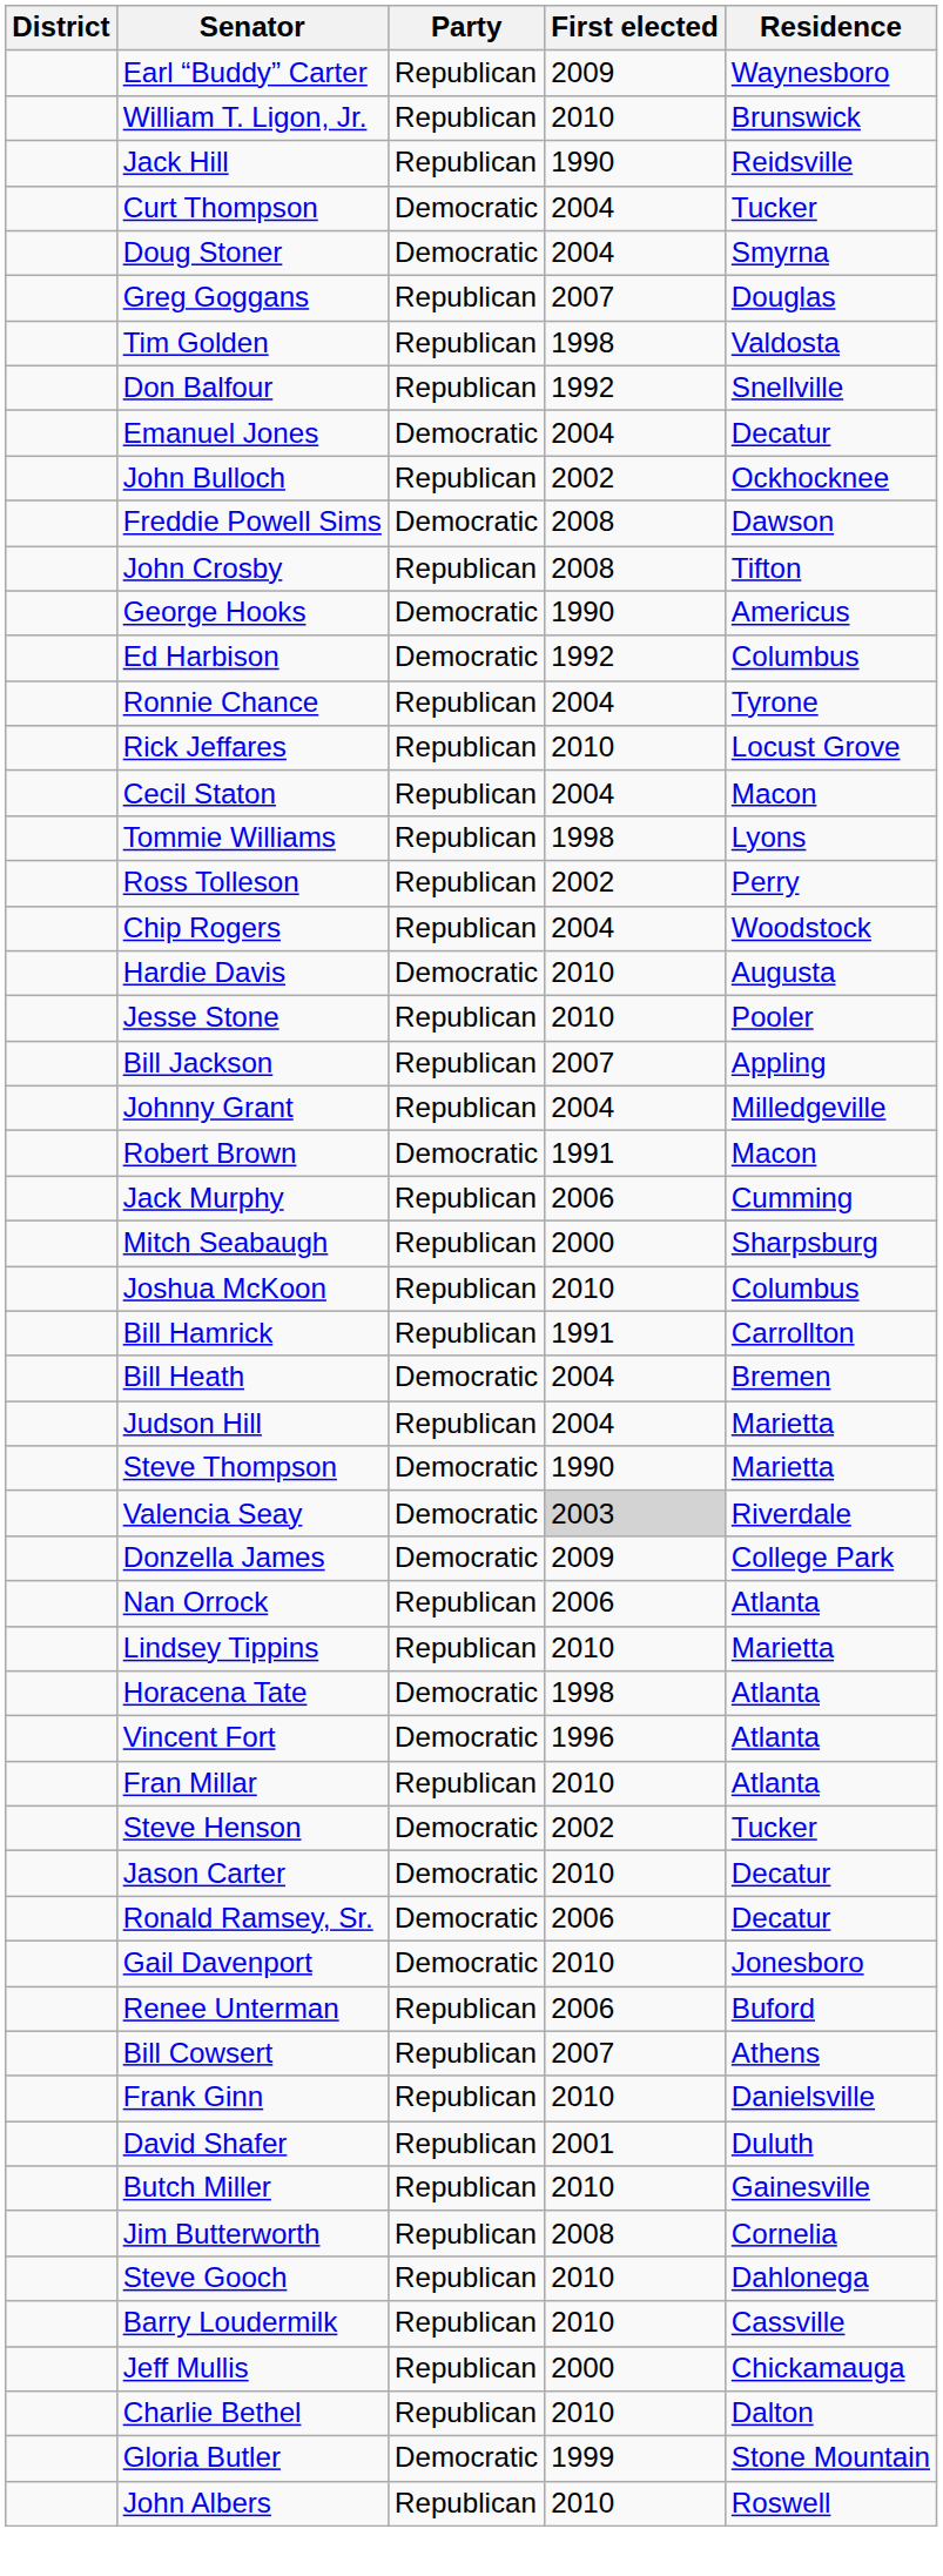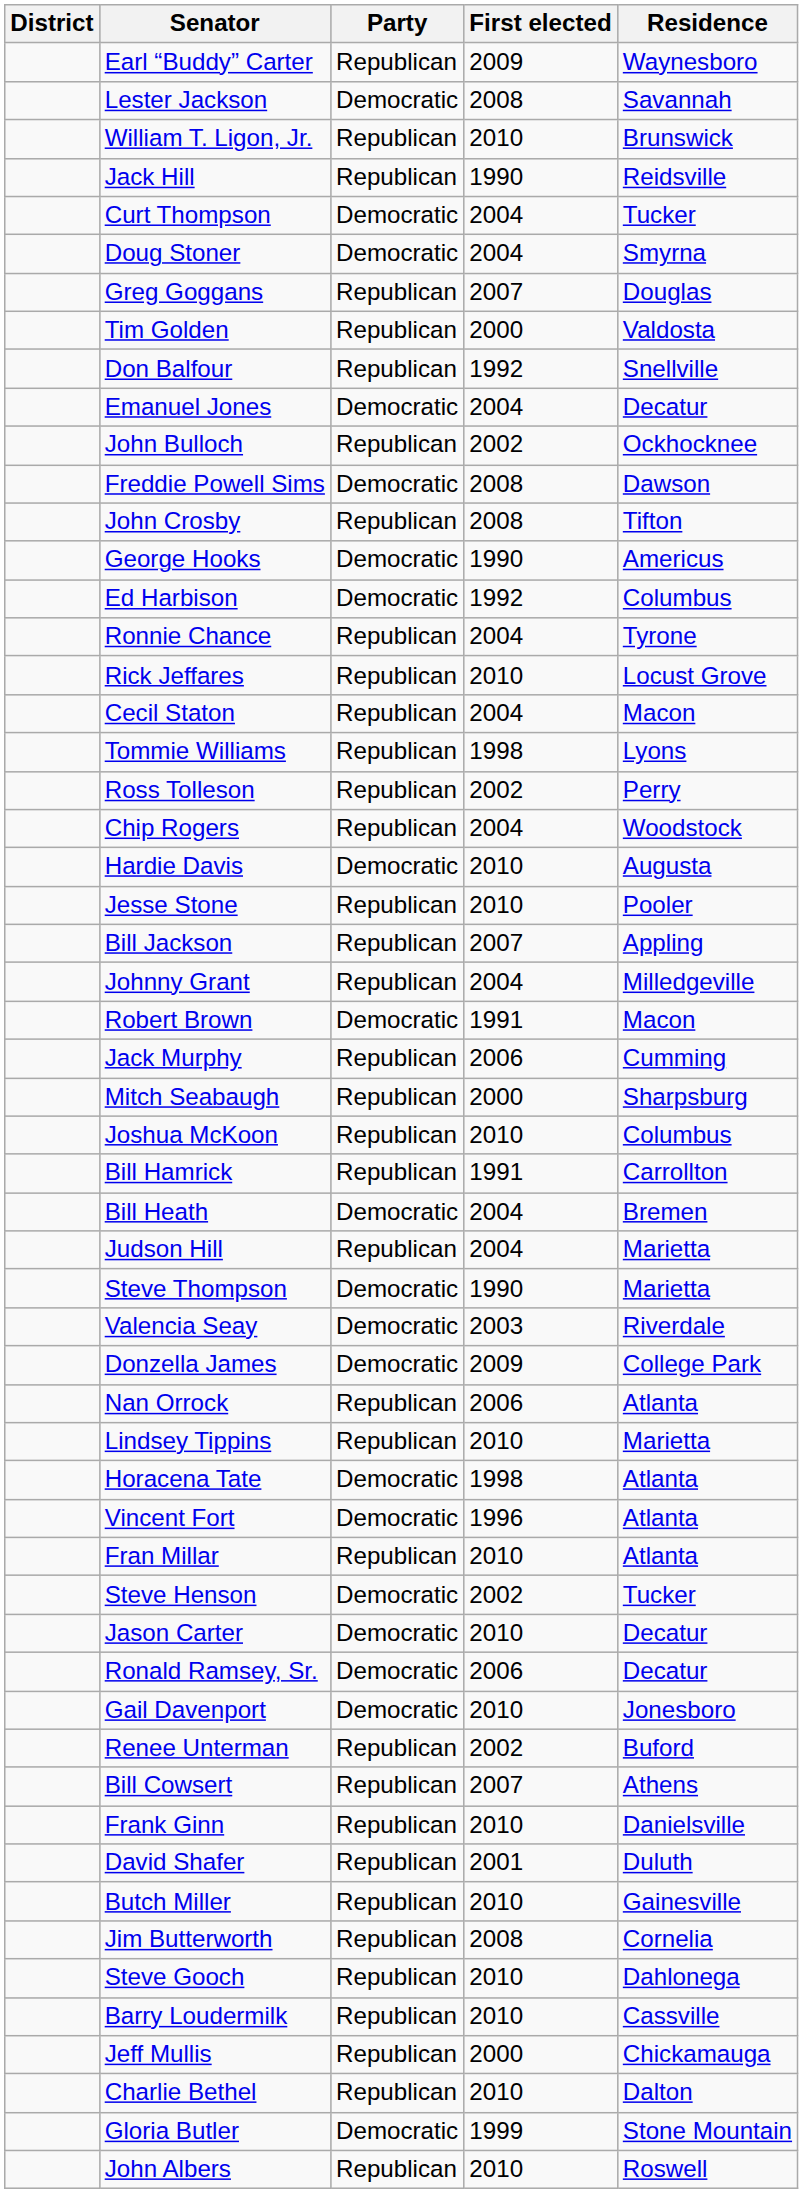+ row: Lester Jackson | Democratic | 2008 | Savannah
Tim Golden | First elected: 1998 -> 2000
Valencia Seay | First elected: lightgrey background -> no background
Renee Unterman | First elected: 2006 -> 2002
